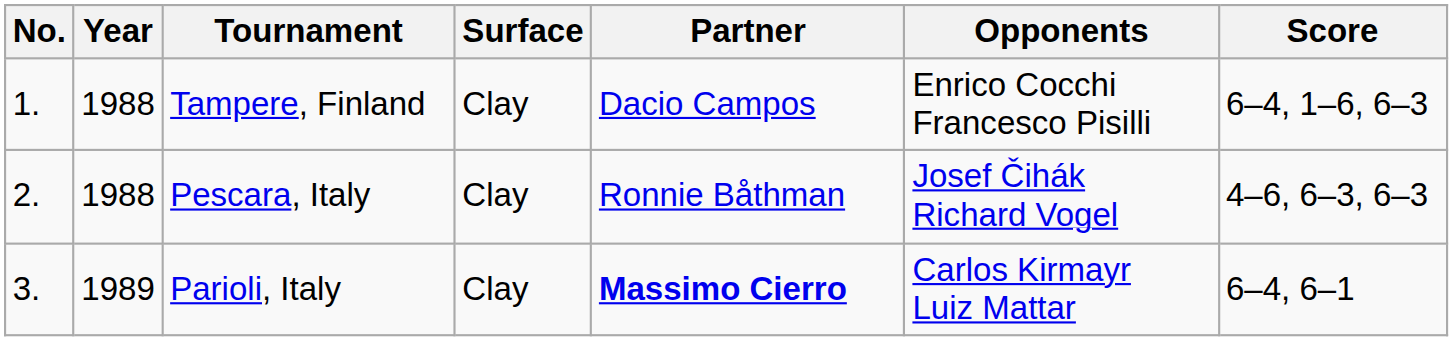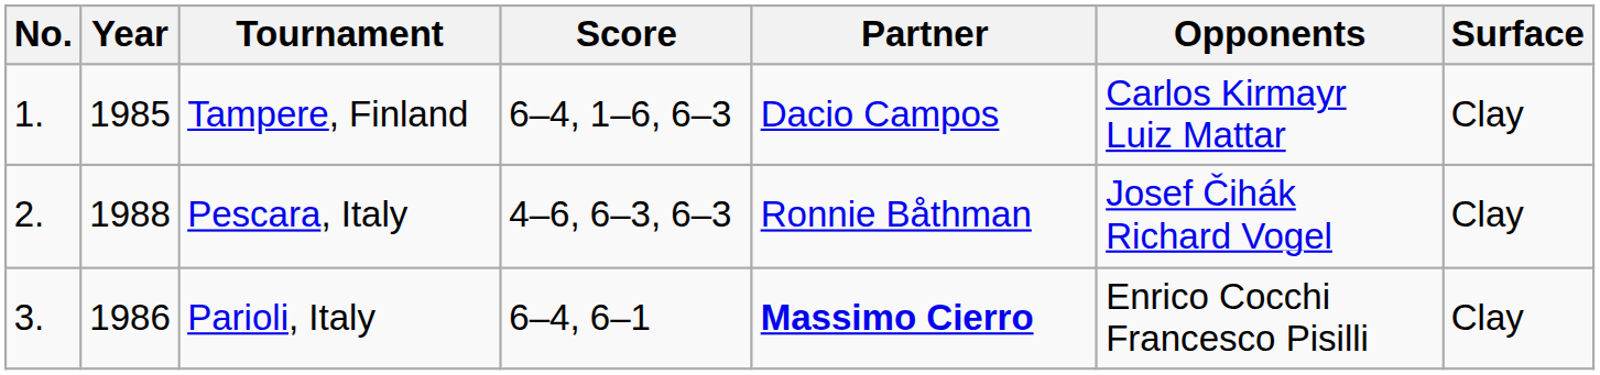columns swapped: Surface <-> Score
Tampere, Finland | Year: 1988 -> 1985
Tampere, Finland | Opponents: Enrico Cocchi Francesco Pisilli -> Carlos Kirmayr Luiz Mattar
Parioli, Italy | Year: 1989 -> 1986
Parioli, Italy | Opponents: Carlos Kirmayr Luiz Mattar -> Enrico Cocchi Francesco Pisilli
